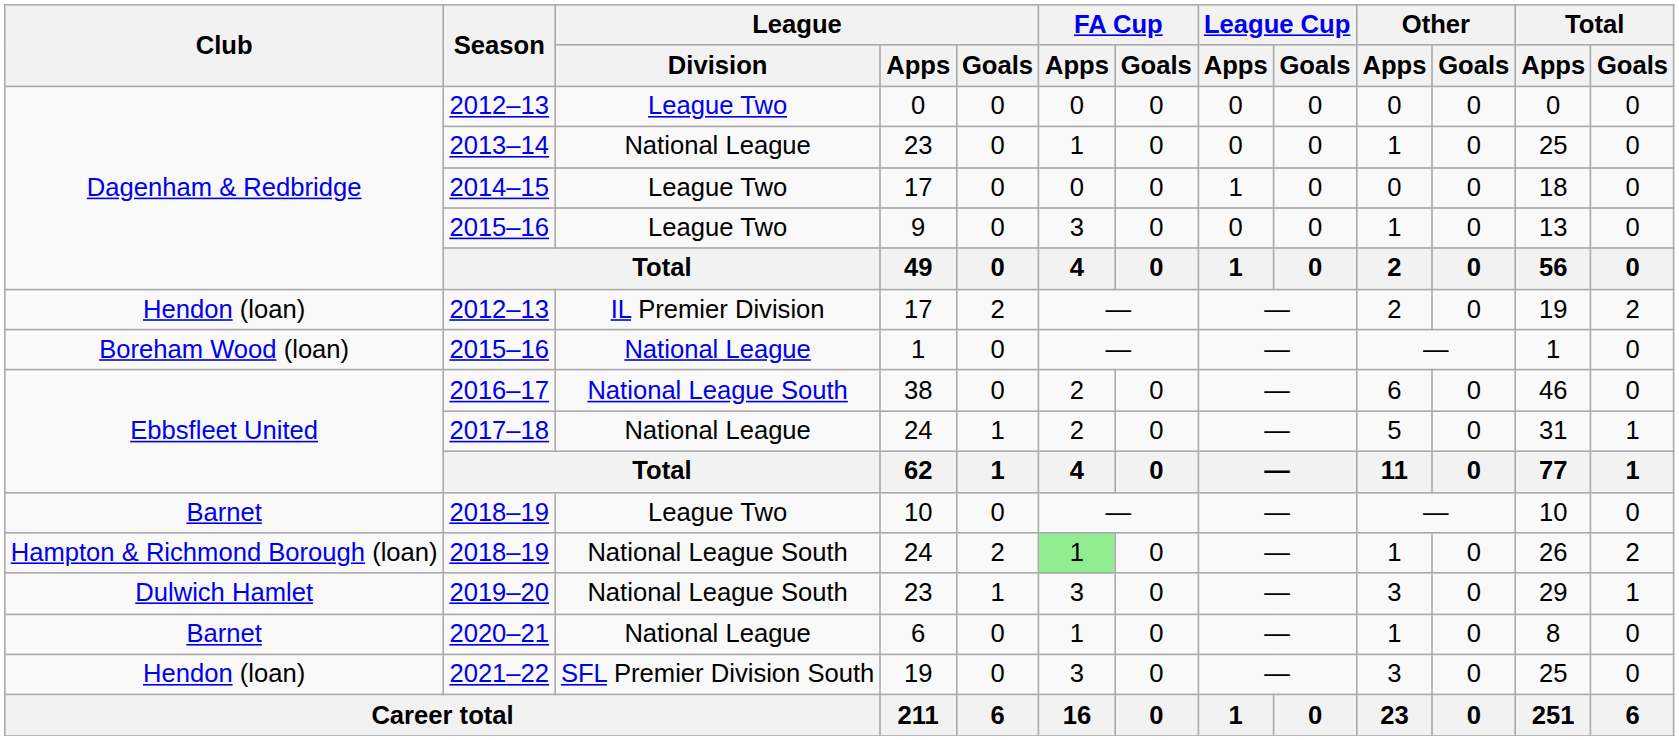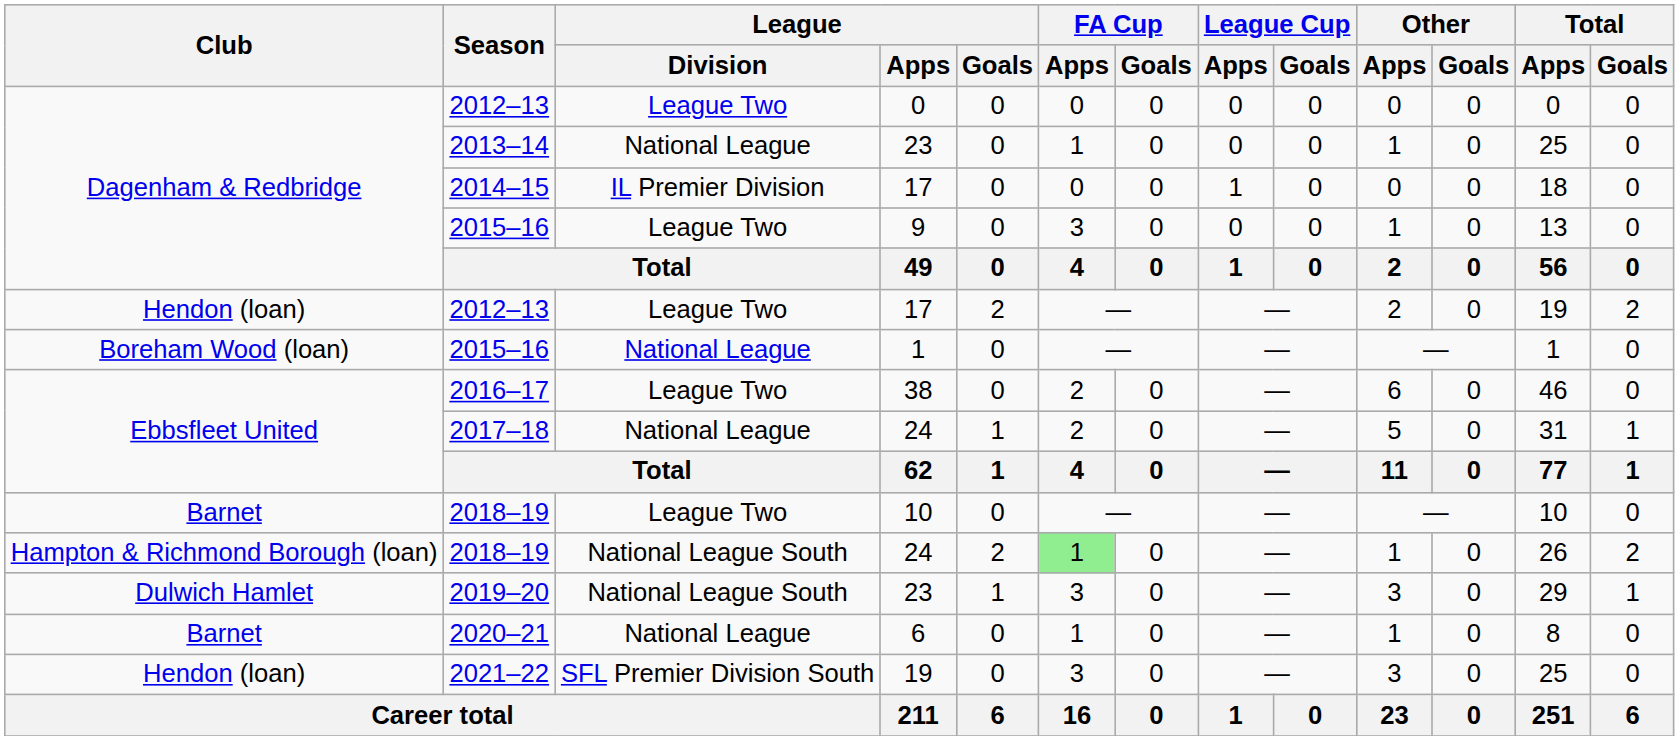2014–15 | League / Division: League Two -> IL Premier Division
2012–13 / 17 | League / Division: IL Premier Division -> League Two
2016–17 | League / Division: National League South -> League Two
